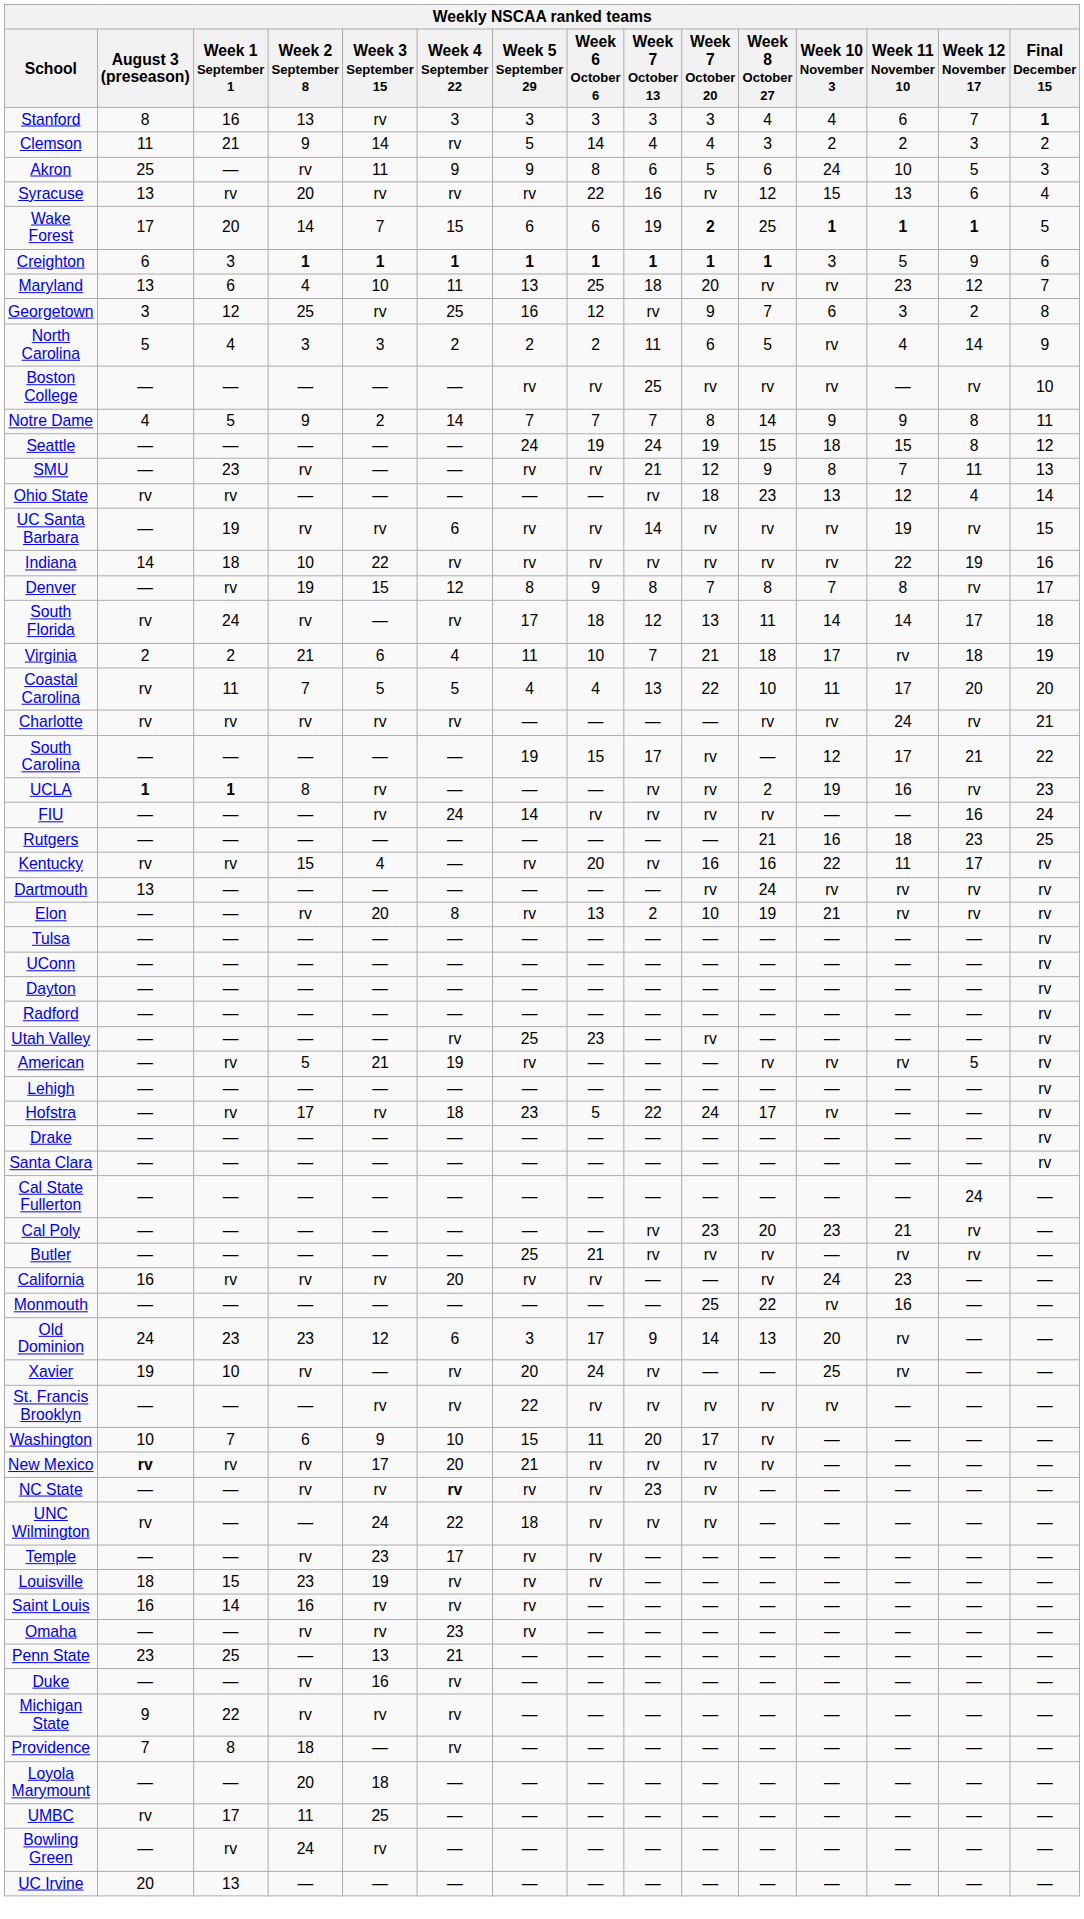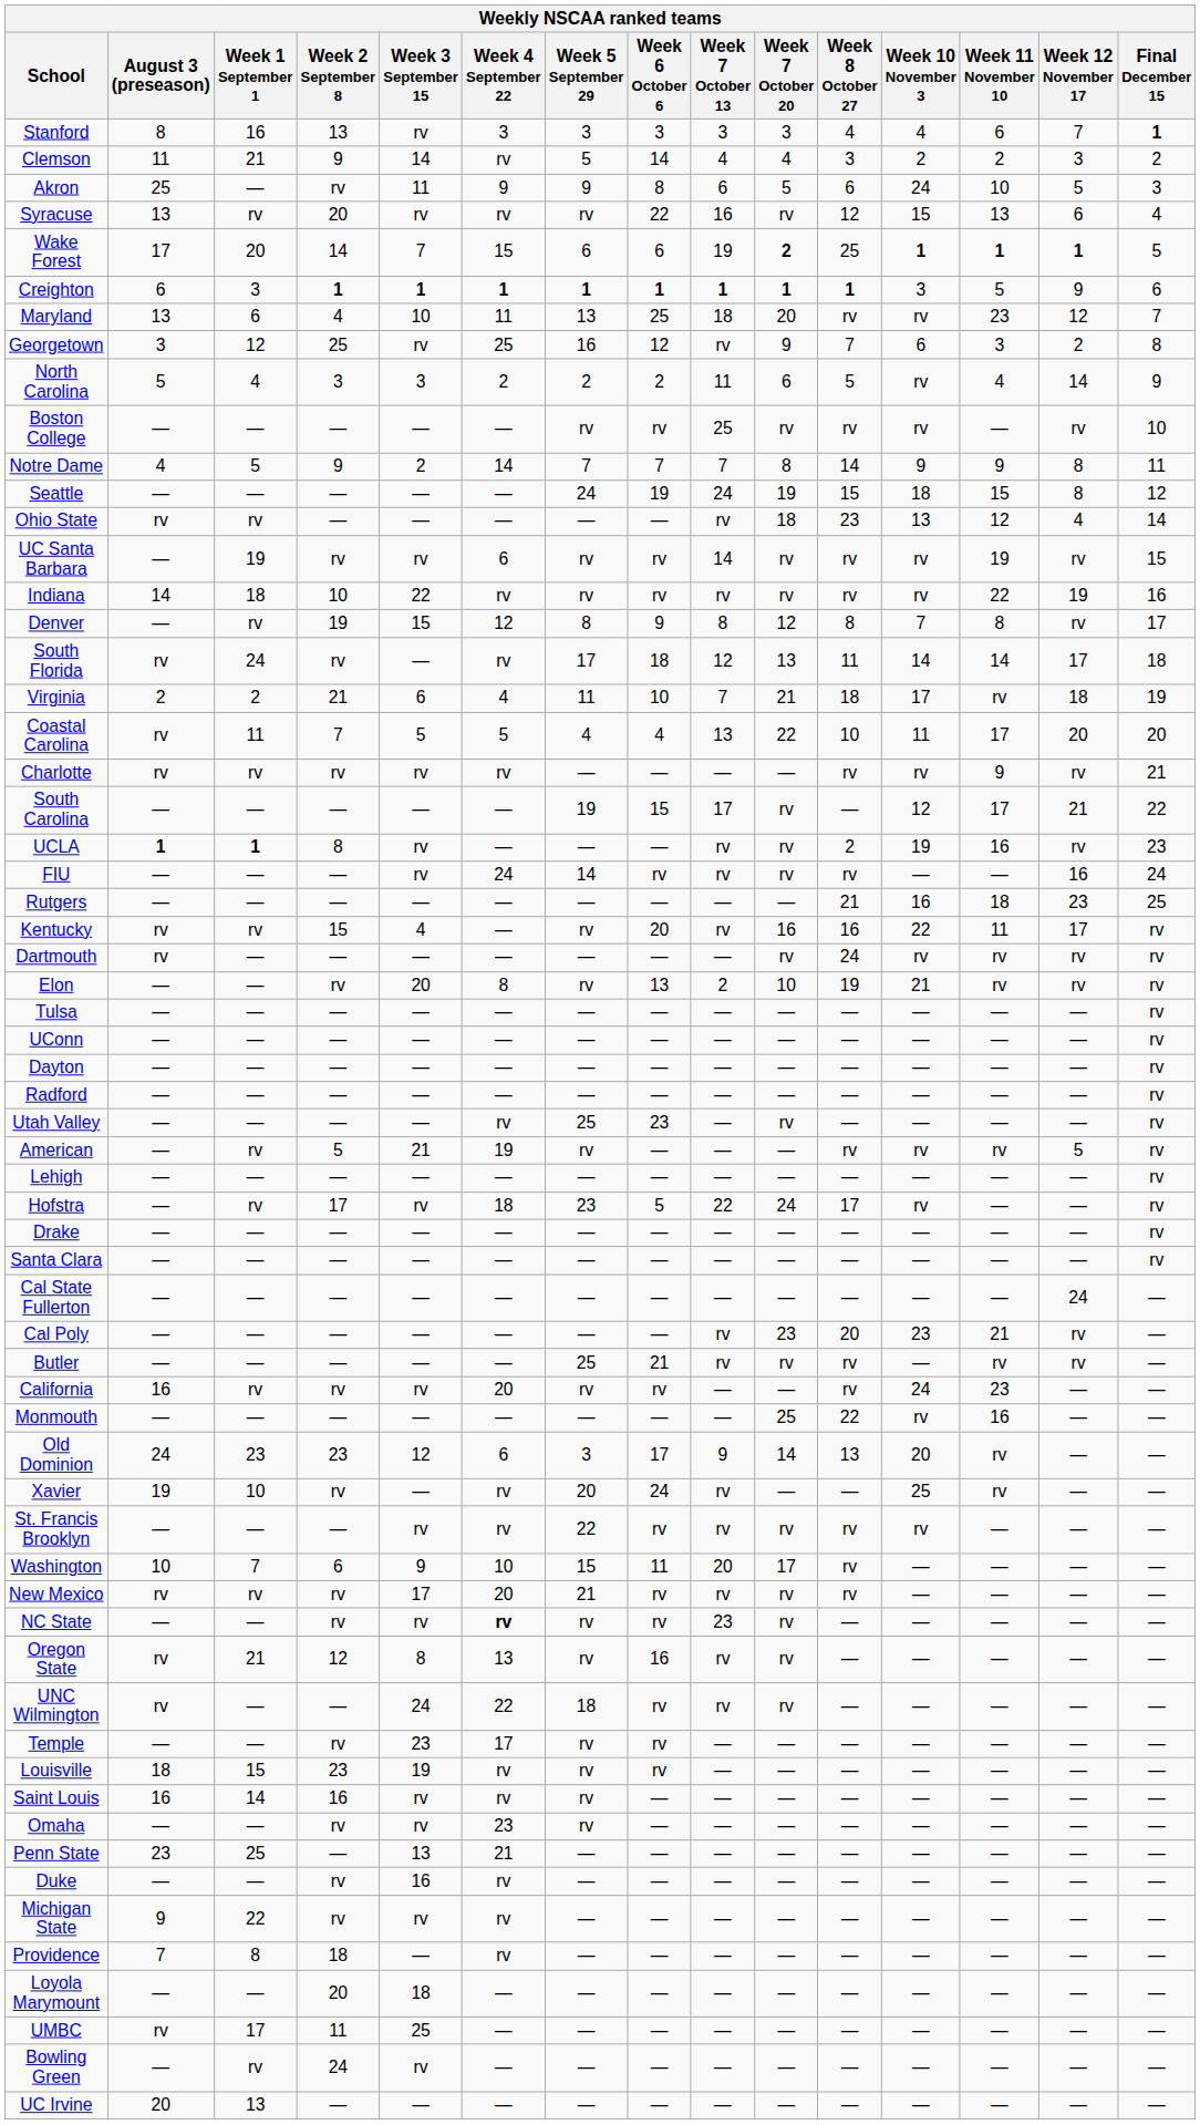- row: SMU | — | 23 | rv | — | — | rv | rv | 21 | 12 | 9 | 8 | 7 | 11 | 13
Denver | Week 7 October 20: 7 -> 12
Charlotte | Week 11 November 10: 24 -> 9
Dartmouth | August 3 (preseason): 13 -> rv
New Mexico | August 3 (preseason): bold -> normal
+ row: Oregon State | rv | 21 | 12 | 8 | 13 | rv | 16 | rv | rv | — | — | — | — | —
